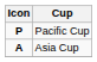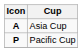rows swapped: Asia Cup <-> Pacific Cup
